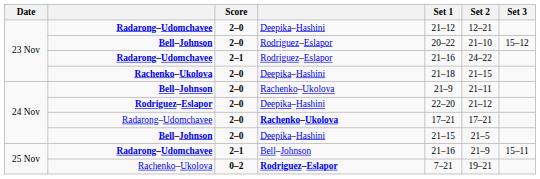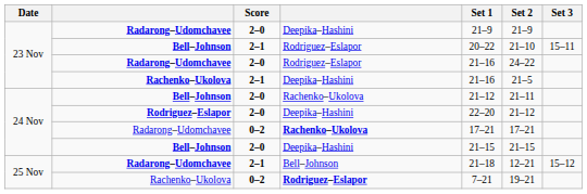Radarong–Udomchavee / Deepika–Hashini | Set 1: 21–12 -> 21–9
Radarong–Udomchavee / Deepika–Hashini | Set 2: 12–21 -> 21–9
Bell–Johnson / Rodriguez–Eslapor | Score: 2–0 -> 2–1
Bell–Johnson / Rodriguez–Eslapor | Set 3: 15–12 -> 15–11
Radarong–Udomchavee / Rodriguez–Eslapor | Score: 2–1 -> 2–0
Rachenko–Ukolova / Deepika–Hashini | Score: 2–0 -> 2–1
Rachenko–Ukolova / Deepika–Hashini | Set 1: 21–18 -> 21–16
Rachenko–Ukolova / Deepika–Hashini | Set 2: 21–15 -> 21–5
Bell–Johnson / Rachenko–Ukolova | Set 1: 21–9 -> 21–12
Radarong–Udomchavee / Rachenko–Ukolova | Score: 2–0 -> 0–2
Bell–Johnson / Deepika–Hashini | Set 2: 21–5 -> 21–15
Radarong–Udomchavee / Bell–Johnson | Set 1: 21–16 -> 21–18
Radarong–Udomchavee / Bell–Johnson | Set 2: 21–9 -> 12–21
Radarong–Udomchavee / Bell–Johnson | Set 3: 15–11 -> 15–12
